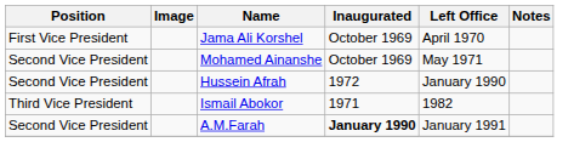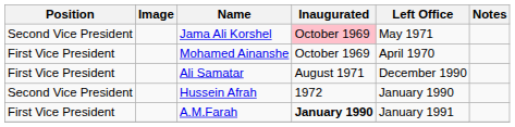Jama Ali Korshel | Position: First Vice President -> Second Vice President
Jama Ali Korshel | Inaugurated: no background -> pink background
Jama Ali Korshel | Left Office: April 1970 -> May 1971
Mohamed Ainanshe | Position: Second Vice President -> First Vice President
Mohamed Ainanshe | Left Office: May 1971 -> April 1970
+ row: First Vice President | Ali Samatar | August 1971 | December 1990
- row: Third Vice President | Ismail Abokor | 1971 | 1982
A.M.Farah | Position: Second Vice President -> First Vice President
